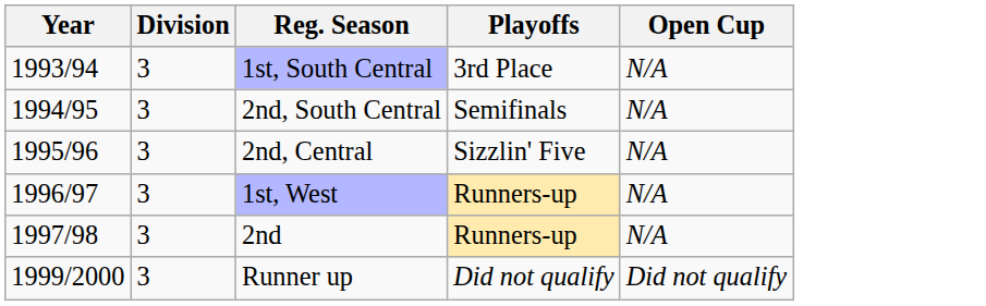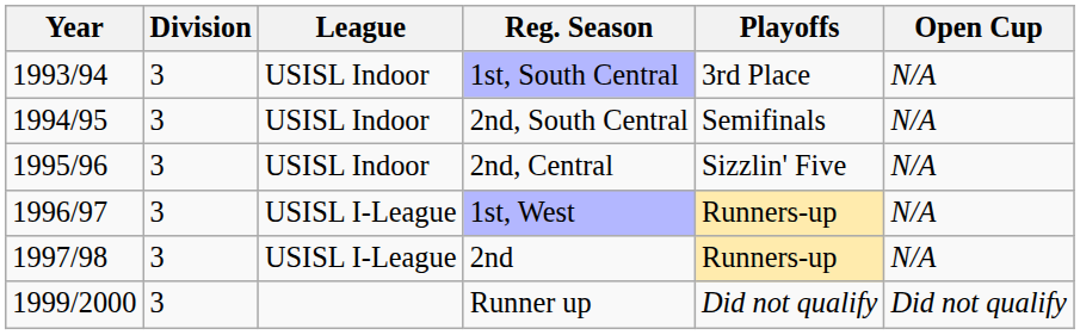+ column: League | USISL Indoor | USISL Indoor | USISL Indoor | USISL I-League | USISL I-League
